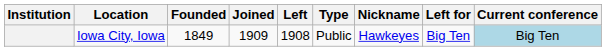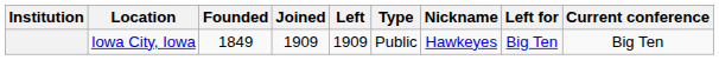Iowa City, Iowa | Left: 1908 -> 1909
Iowa City, Iowa | Current conference: lightblue background -> no background
